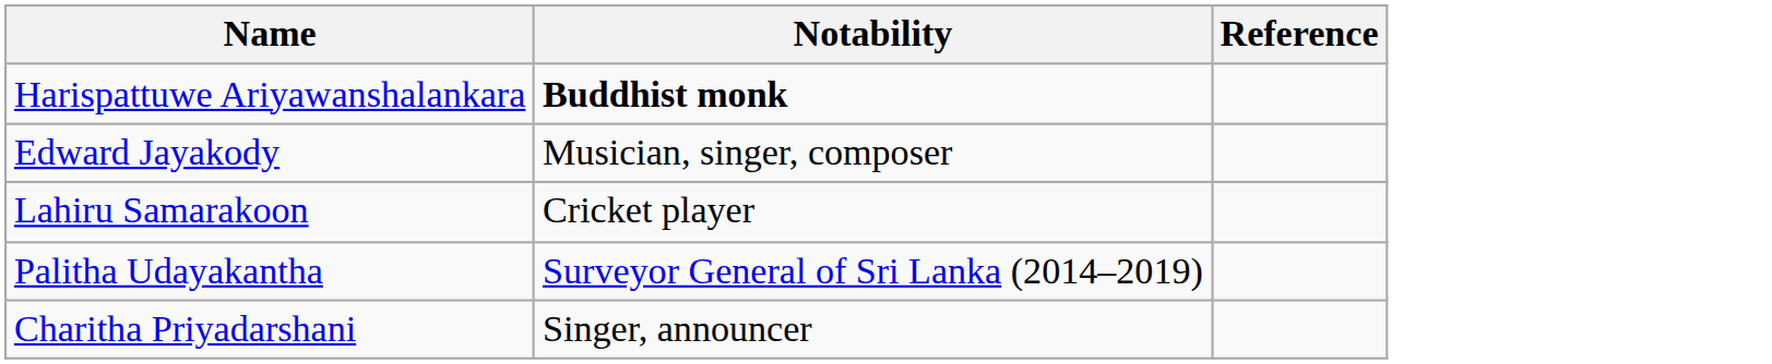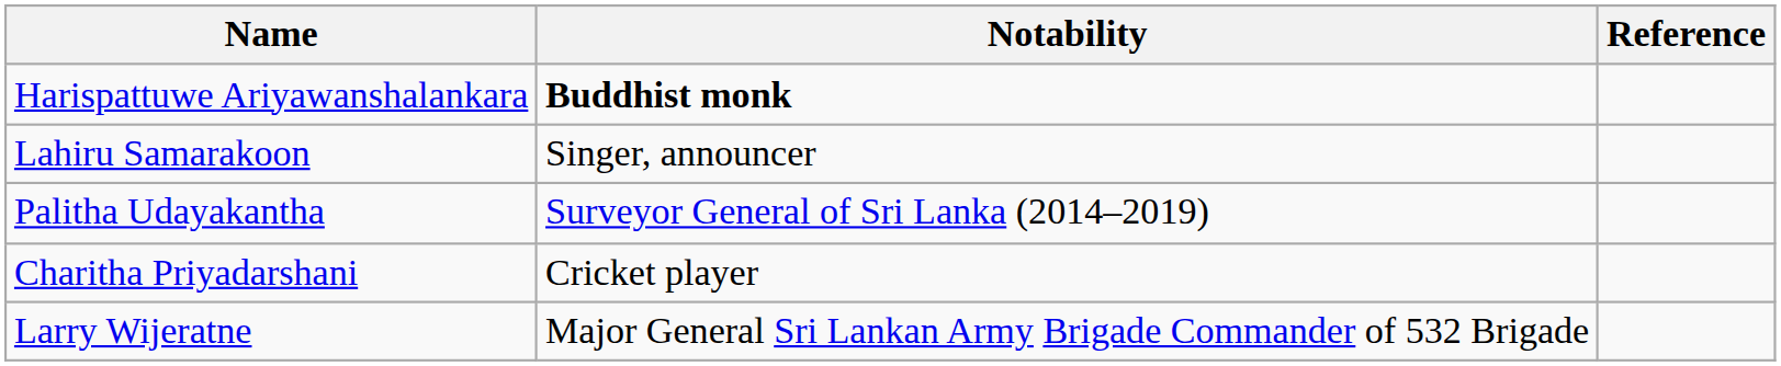- row: Edward Jayakody | Musician, singer, composer
Lahiru Samarakoon | Notability: Cricket player -> Singer, announcer
Charitha Priyadarshani | Notability: Singer, announcer -> Cricket player
+ row: Larry Wijeratne | Major General Sri Lankan Army Brigade Commander of 532 Brigade
